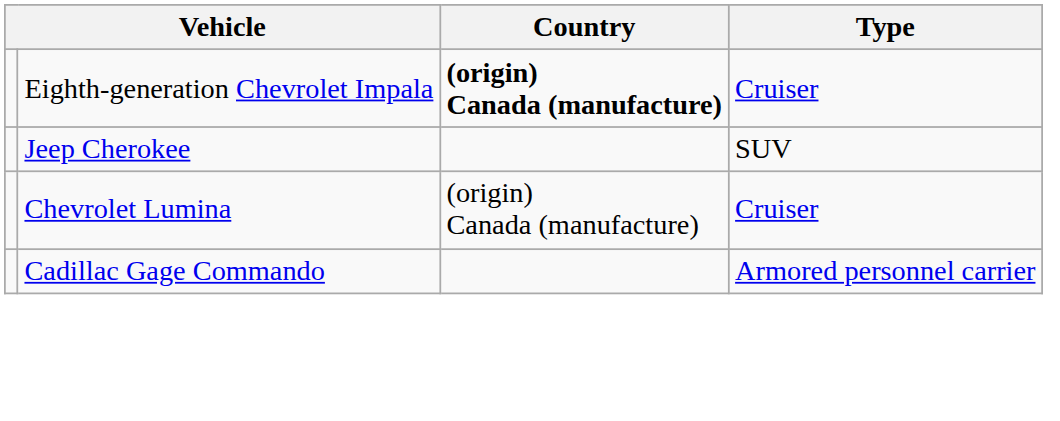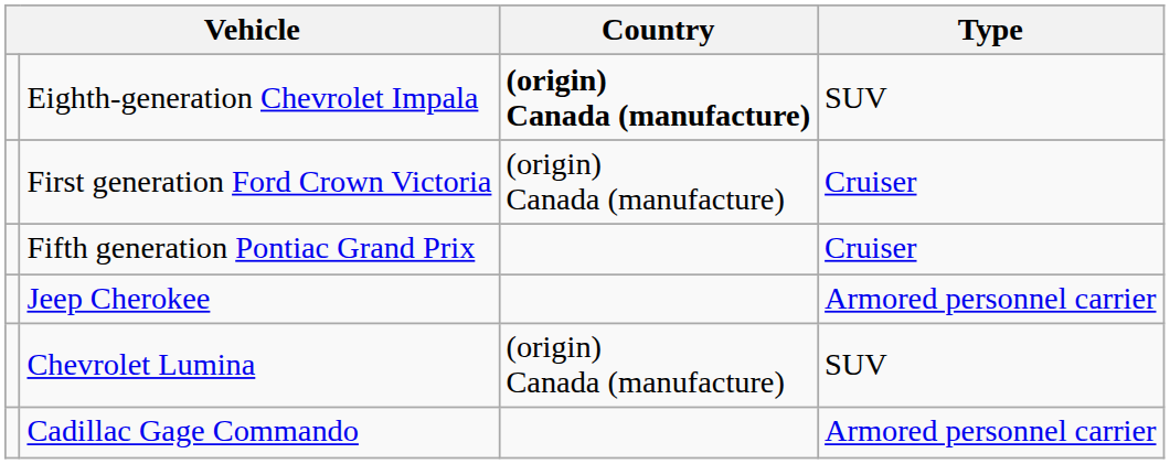Eighth-generation Chevrolet Impala | Type: Cruiser -> SUV
+ row: First generation Ford Crown Victoria | (origin) Canada (manufacture) | Cruiser
+ row: Fifth generation Pontiac Grand Prix | Cruiser
Jeep Cherokee | Type: SUV -> Armored personnel carrier
Chevrolet Lumina | Type: Cruiser -> SUV
